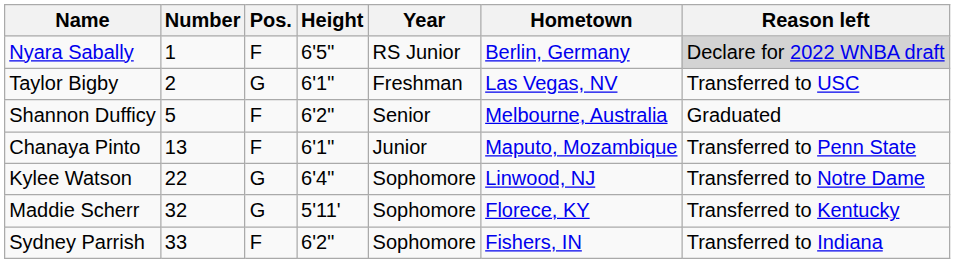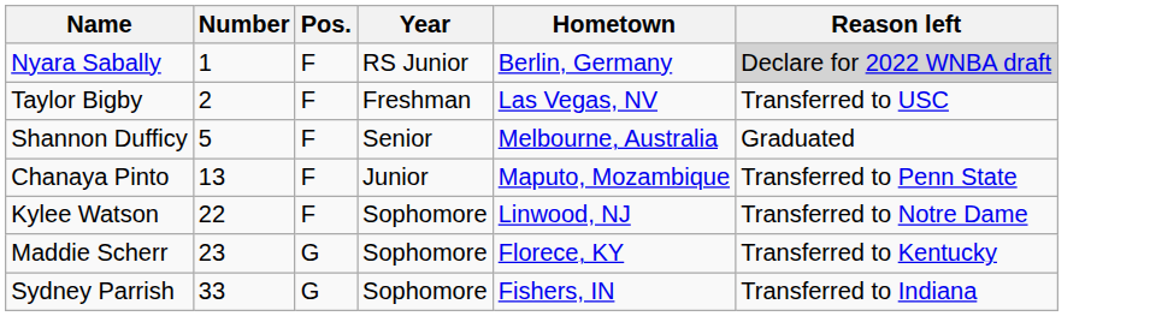- column: Height | 6'5" | 6'1" | 6'2" | 6'1" | 6'4" | 5'11' | 6'2"
Taylor Bigby | Pos.: G -> F
Kylee Watson | Pos.: G -> F
Maddie Scherr | Number: 32 -> 23
Sydney Parrish | Pos.: F -> G
